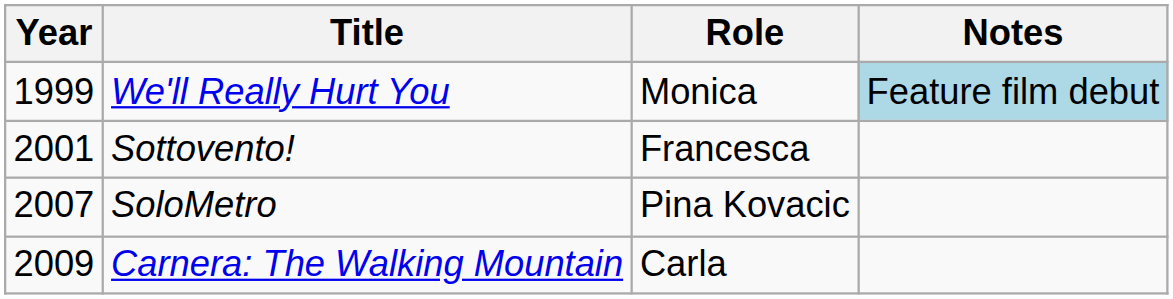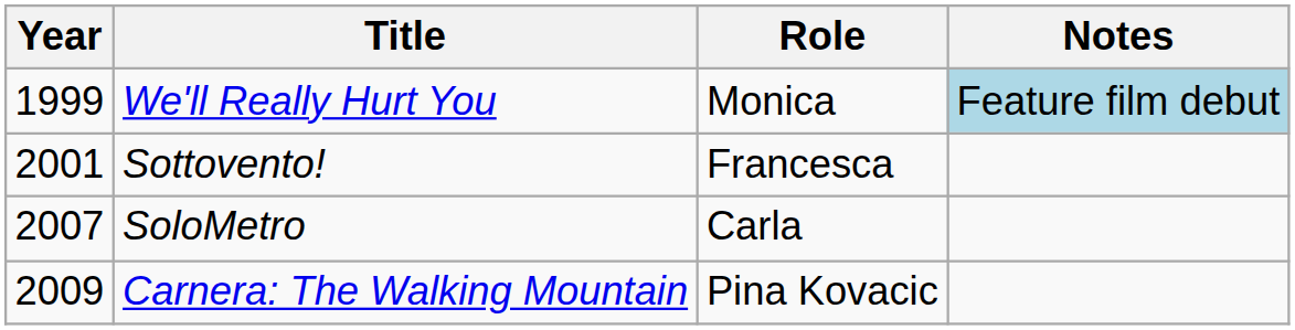SoloMetro | Role: Pina Kovacic -> Carla
Carnera: The Walking Mountain | Role: Carla -> Pina Kovacic
